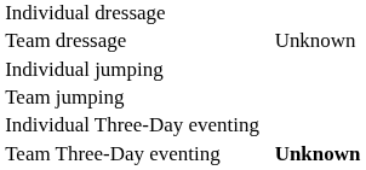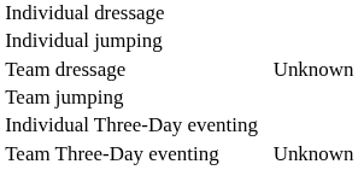rows swapped: Team dressage <-> Individual jumping
Team Three-Day eventing | column 4: bold -> normal
